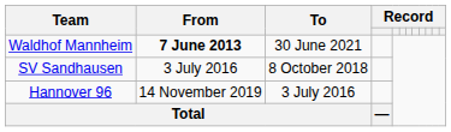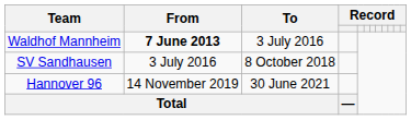Waldhof Mannheim | To: 30 June 2021 -> 3 July 2016
Hannover 96 | To: 3 July 2016 -> 30 June 2021
